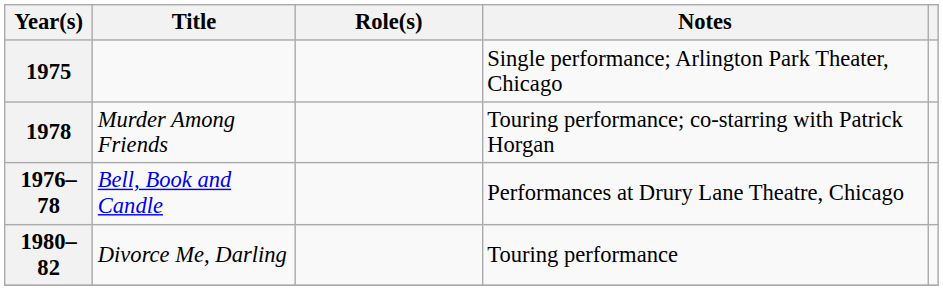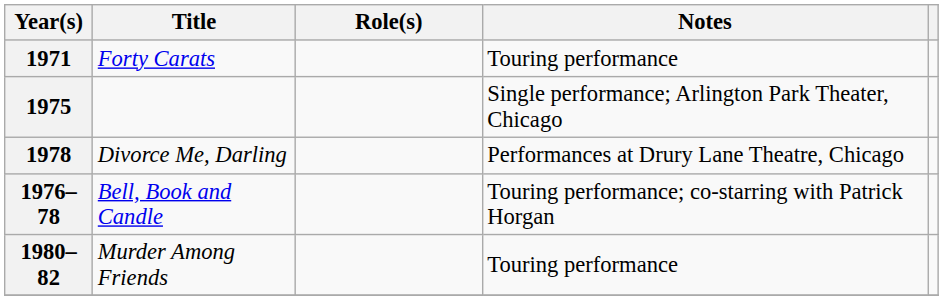+ row: 1971 | Forty Carats | Touring performance
1978 | Title: Murder Among Friends -> Divorce Me, Darling
1978 | Notes: Touring performance; co-starring with Patrick Horgan -> Performances at Drury Lane Theatre, Chicago
1976–78 | Notes: Performances at Drury Lane Theatre, Chicago -> Touring performance; co-starring with Patrick Horgan
1980–82 | Title: Divorce Me, Darling -> Murder Among Friends
